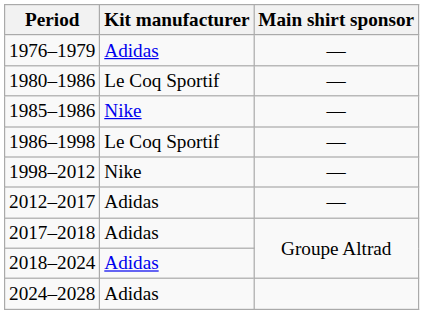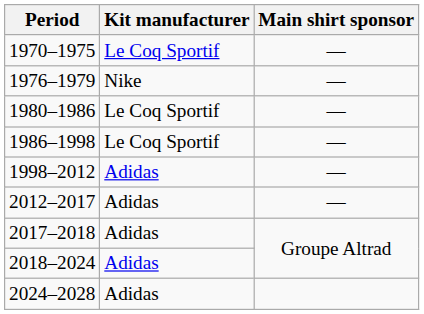+ row: 1970–1975 | Le Coq Sportif | —
1976–1979 | Kit manufacturer: Adidas -> Nike
- row: 1985–1986 | Nike | —
1998–2012 | Kit manufacturer: Nike -> Adidas
